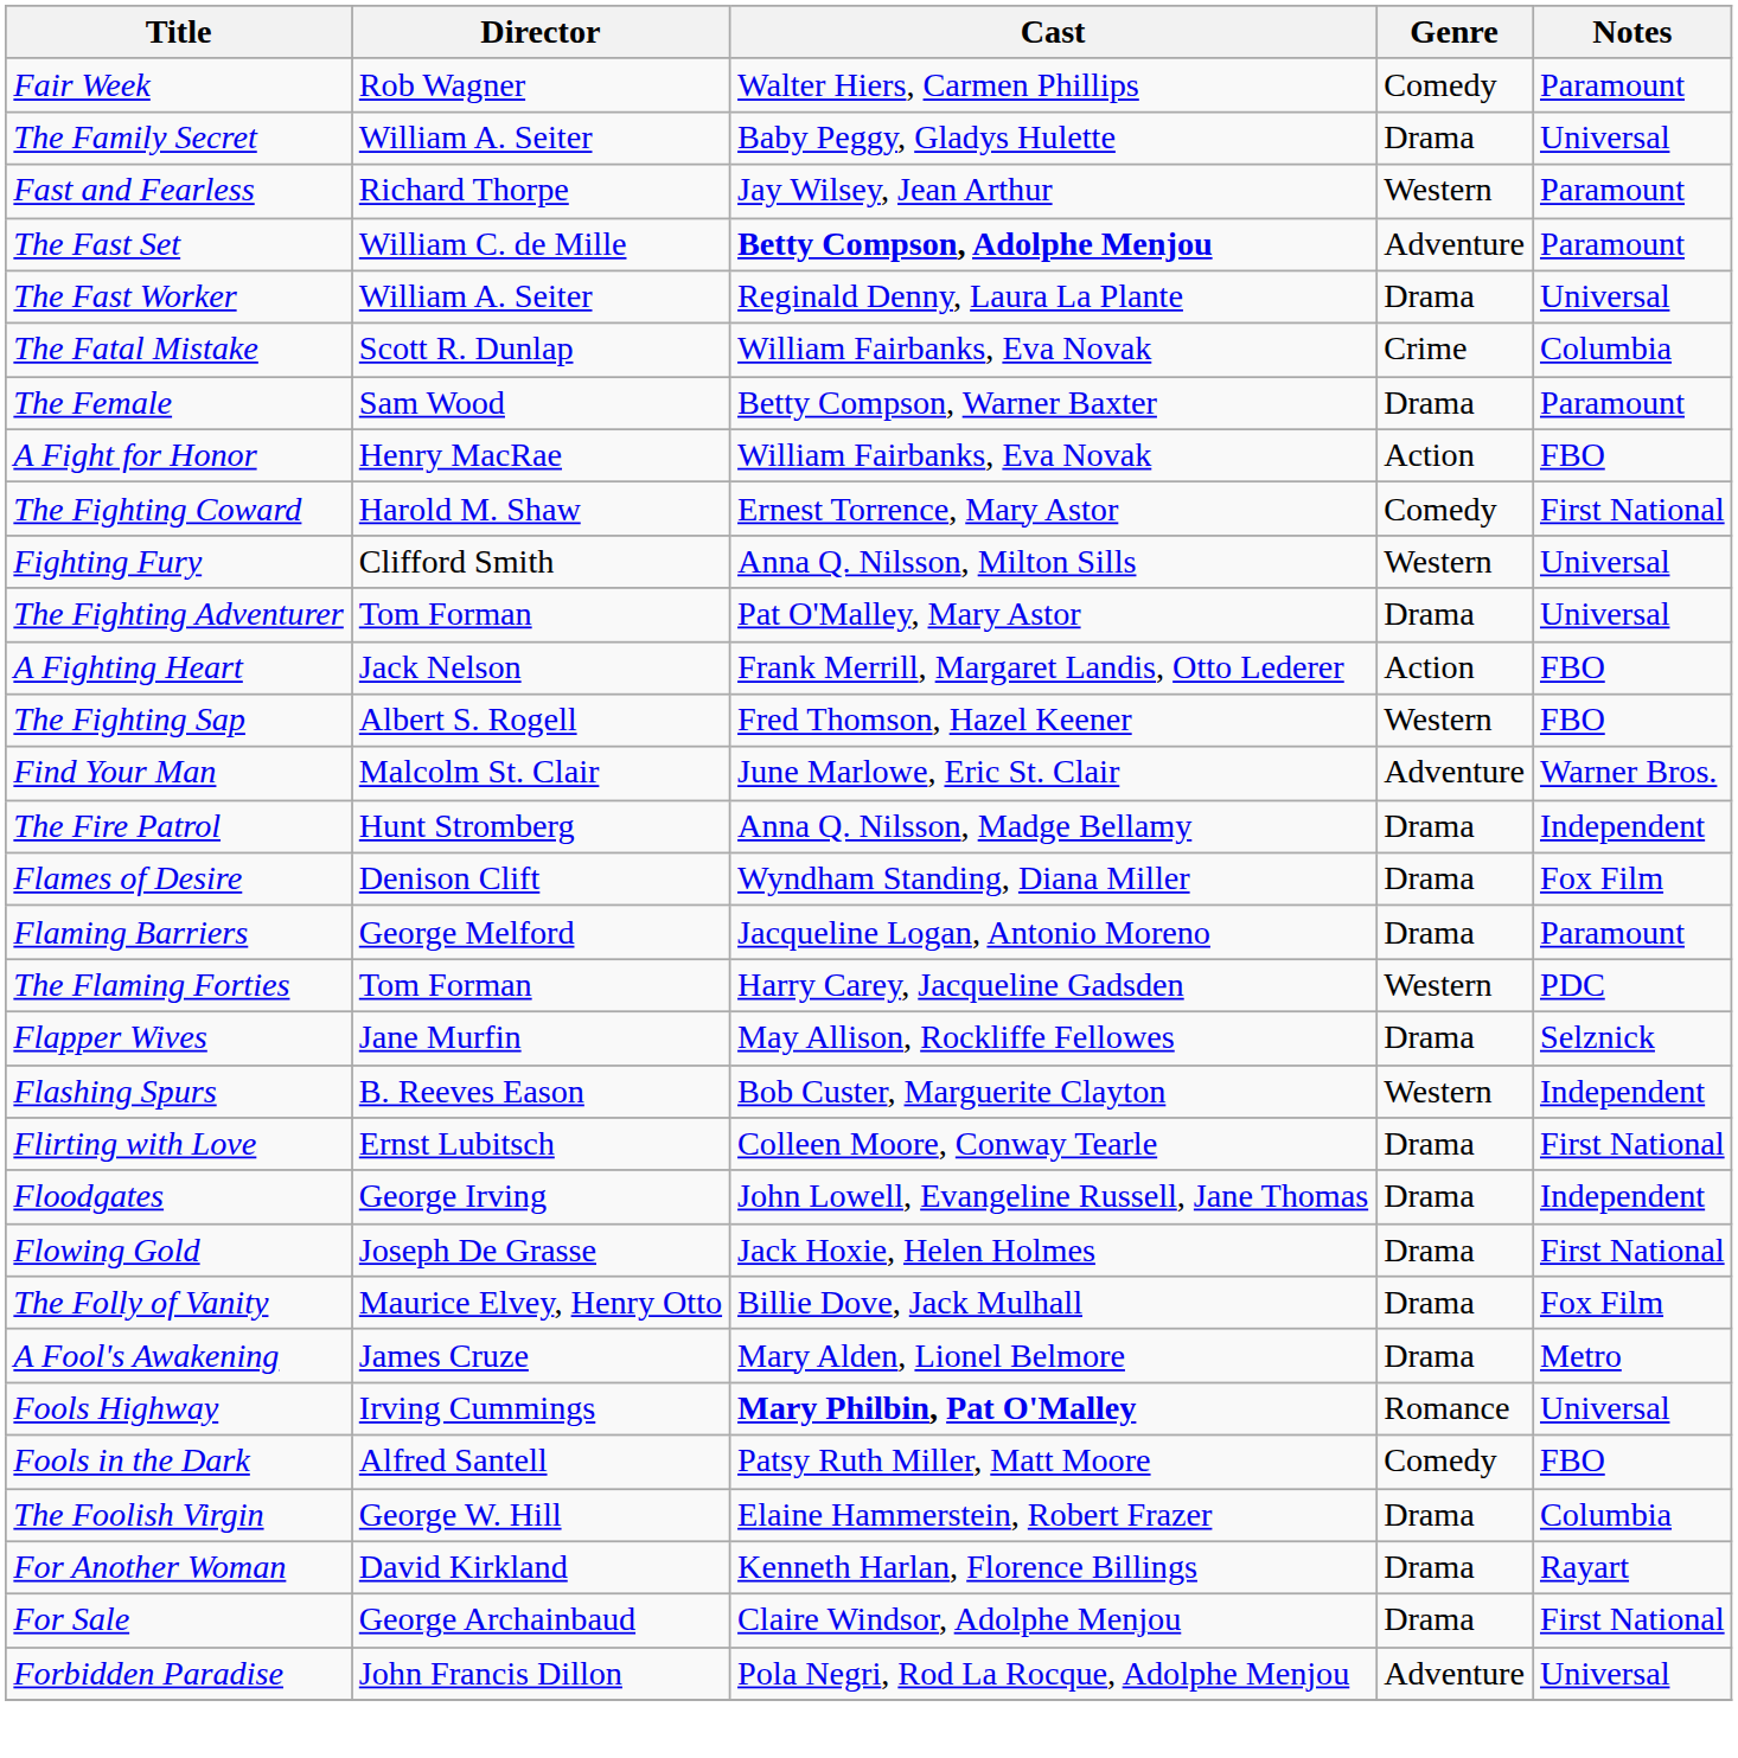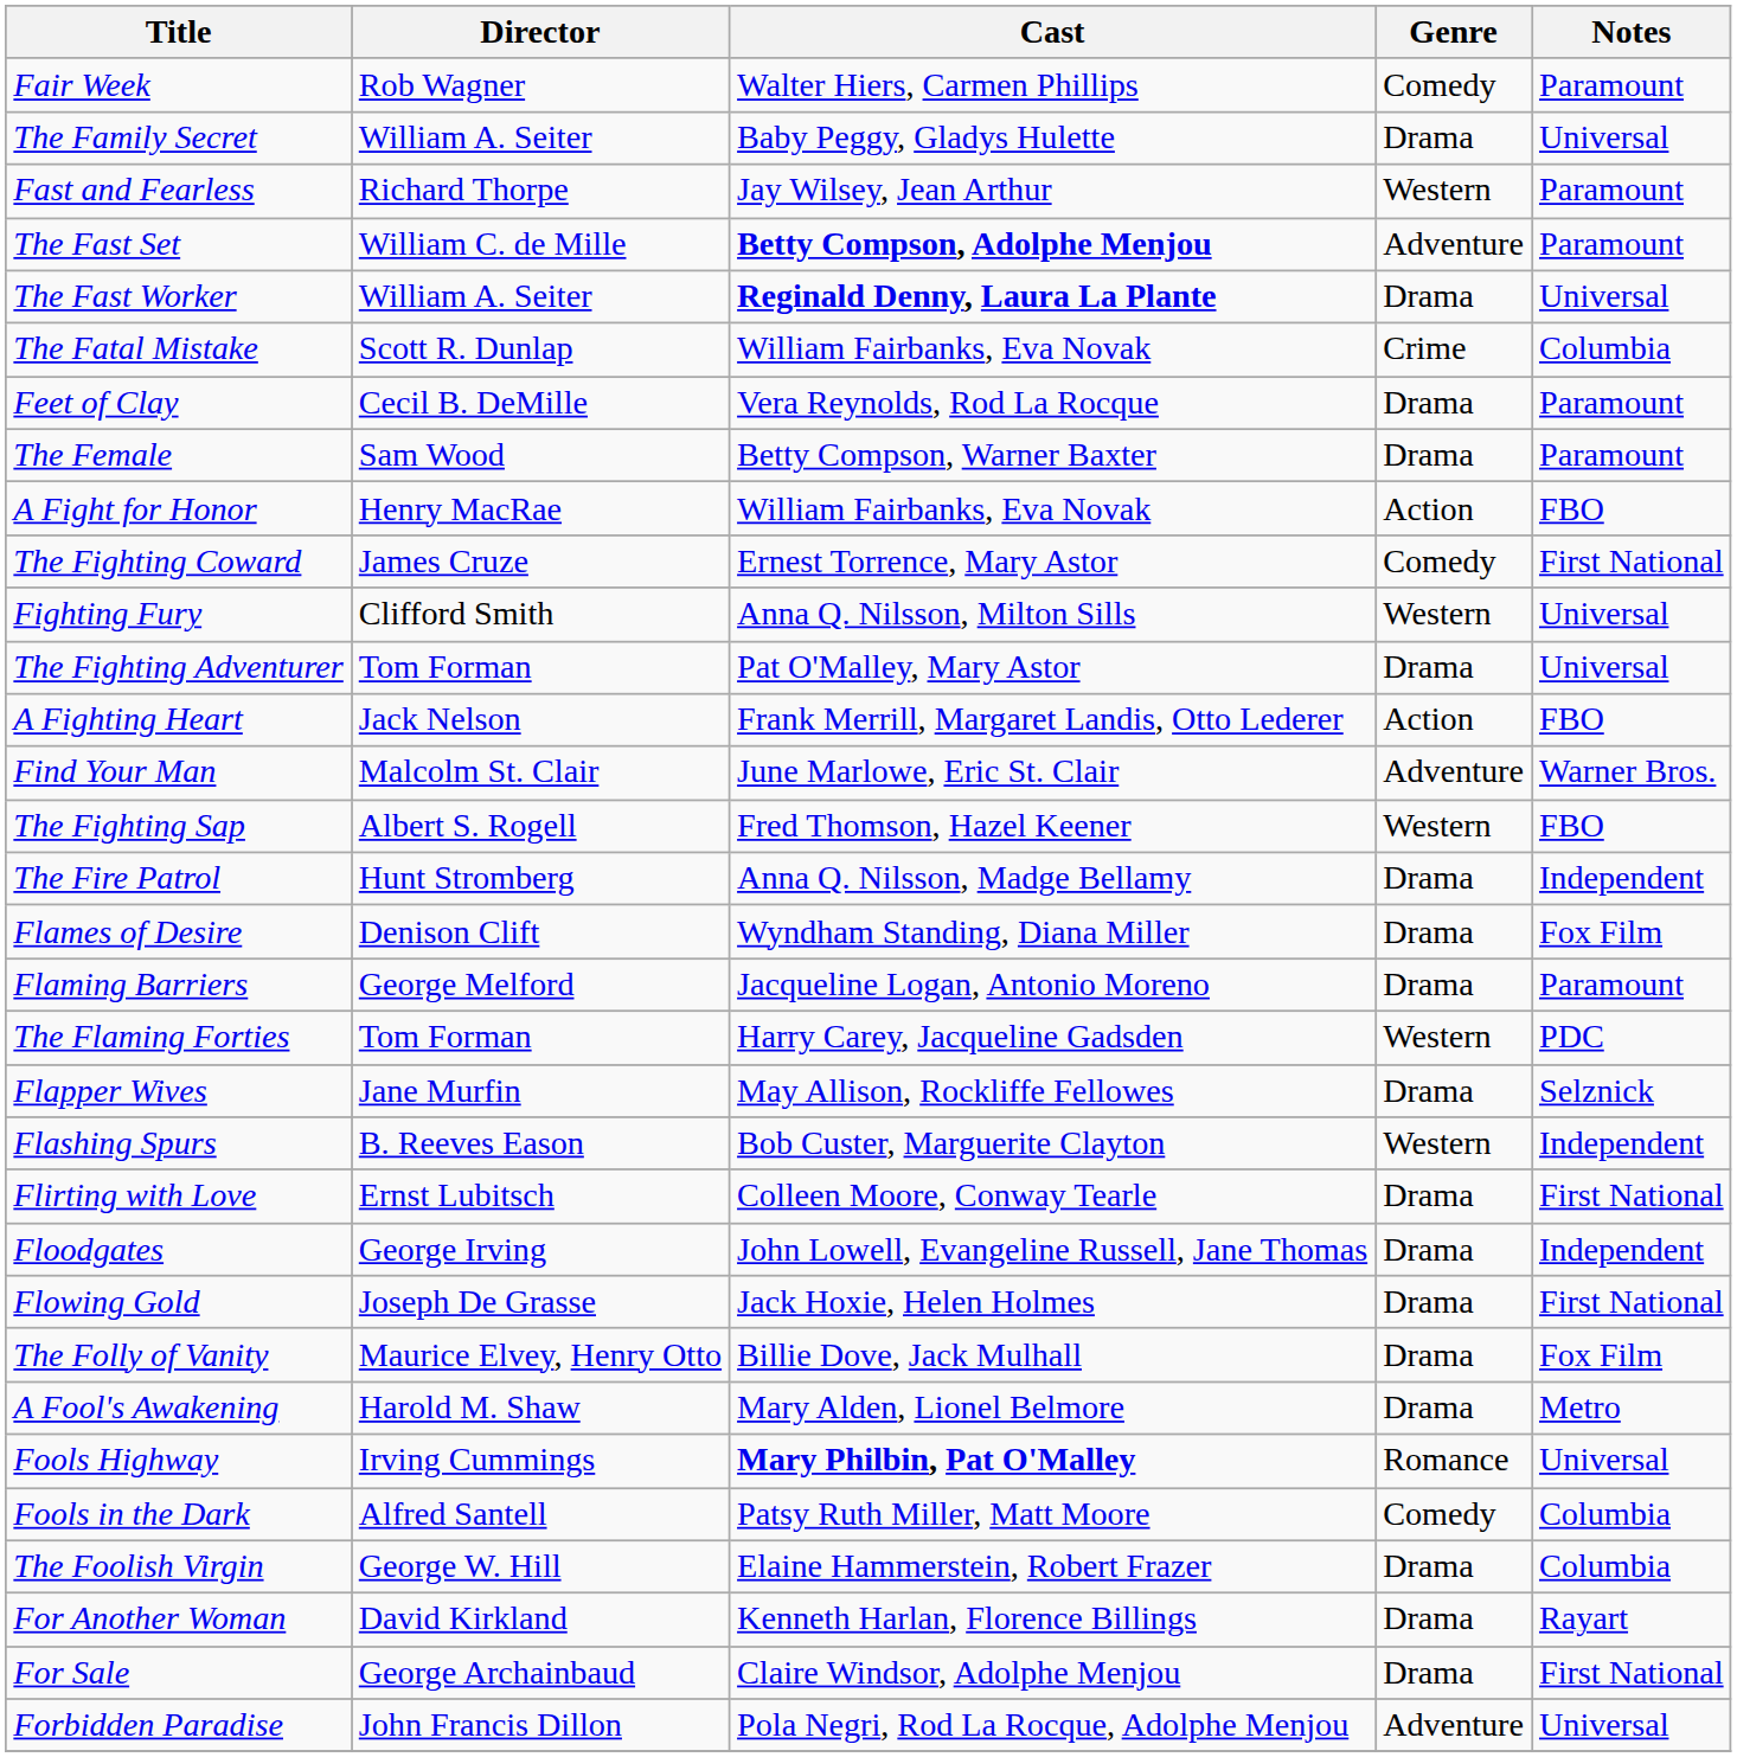The Fast Worker | Cast: normal -> bold
+ row: Feet of Clay | Cecil B. DeMille | Vera Reynolds, Rod La Rocque | Drama | Paramount
The Fighting Coward | Director: Harold M. Shaw -> James Cruze
rows swapped: Find Your Man <-> The Fighting Sap
A Fool's Awakening | Director: James Cruze -> Harold M. Shaw
Fools in the Dark | Notes: FBO -> Columbia
